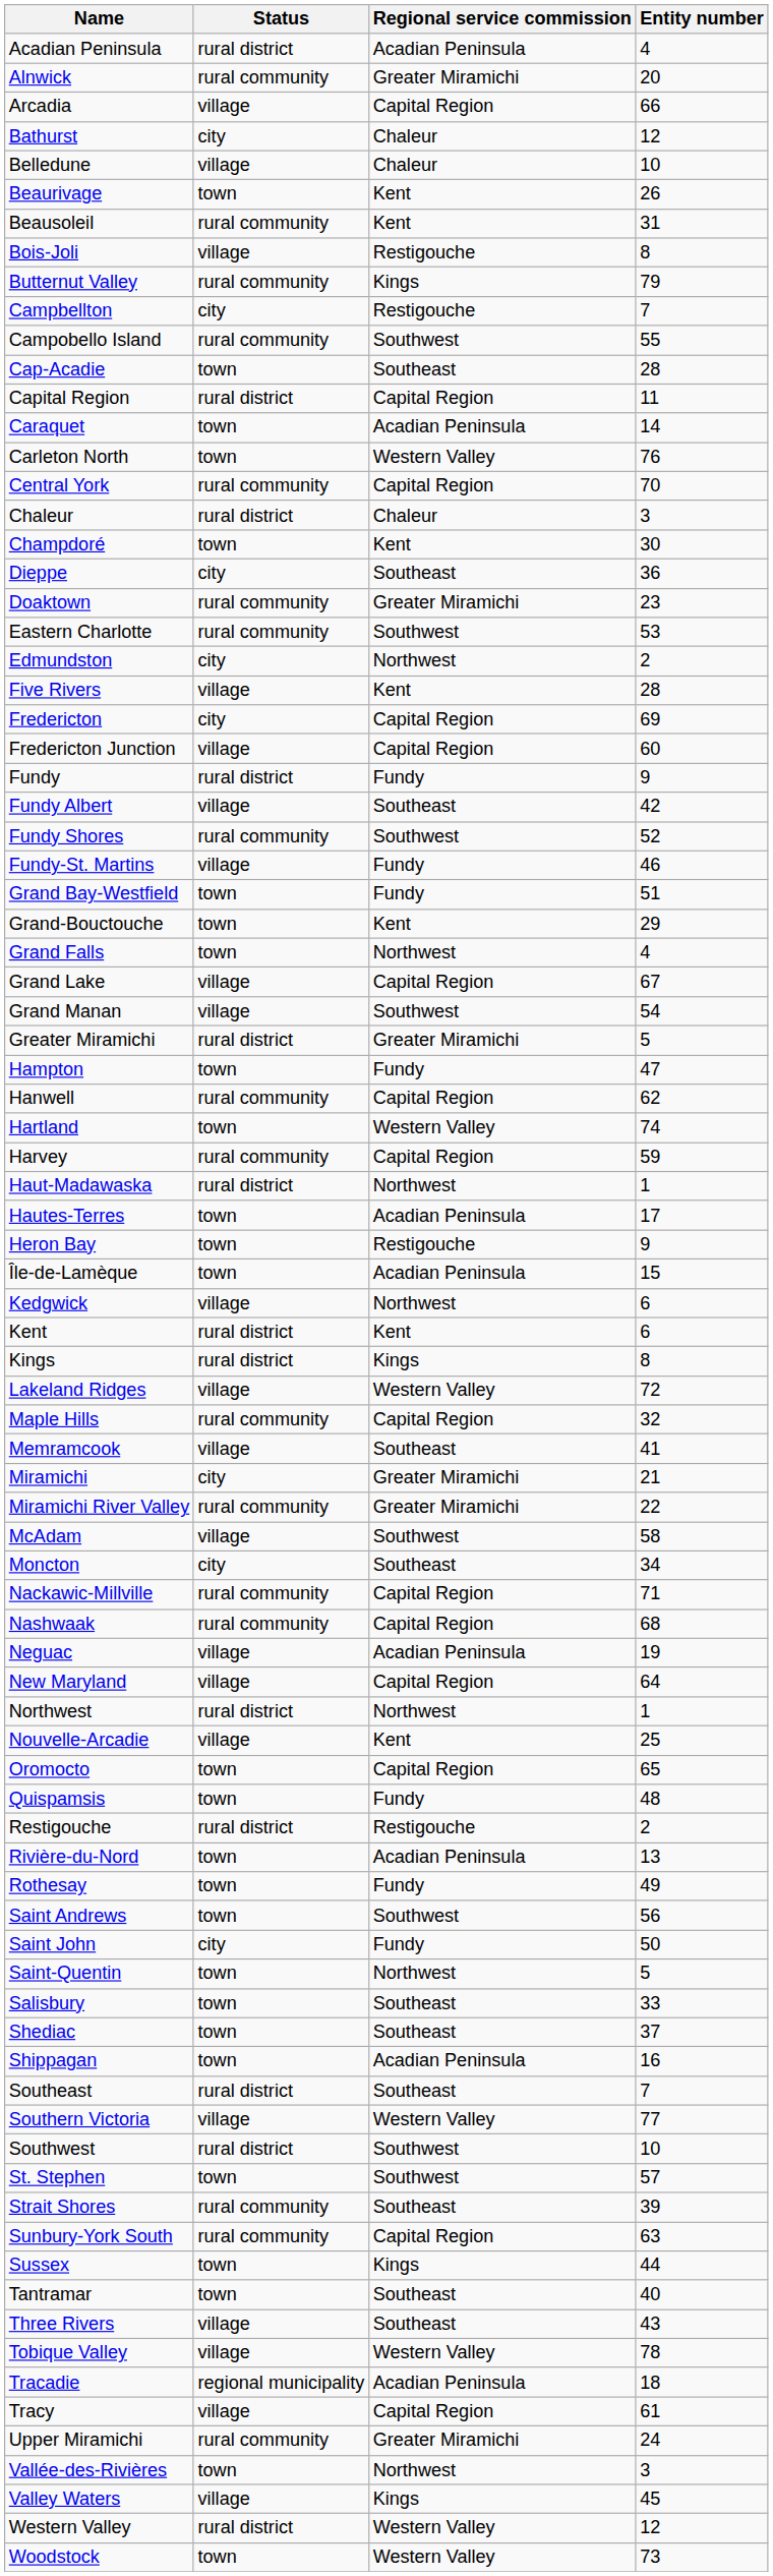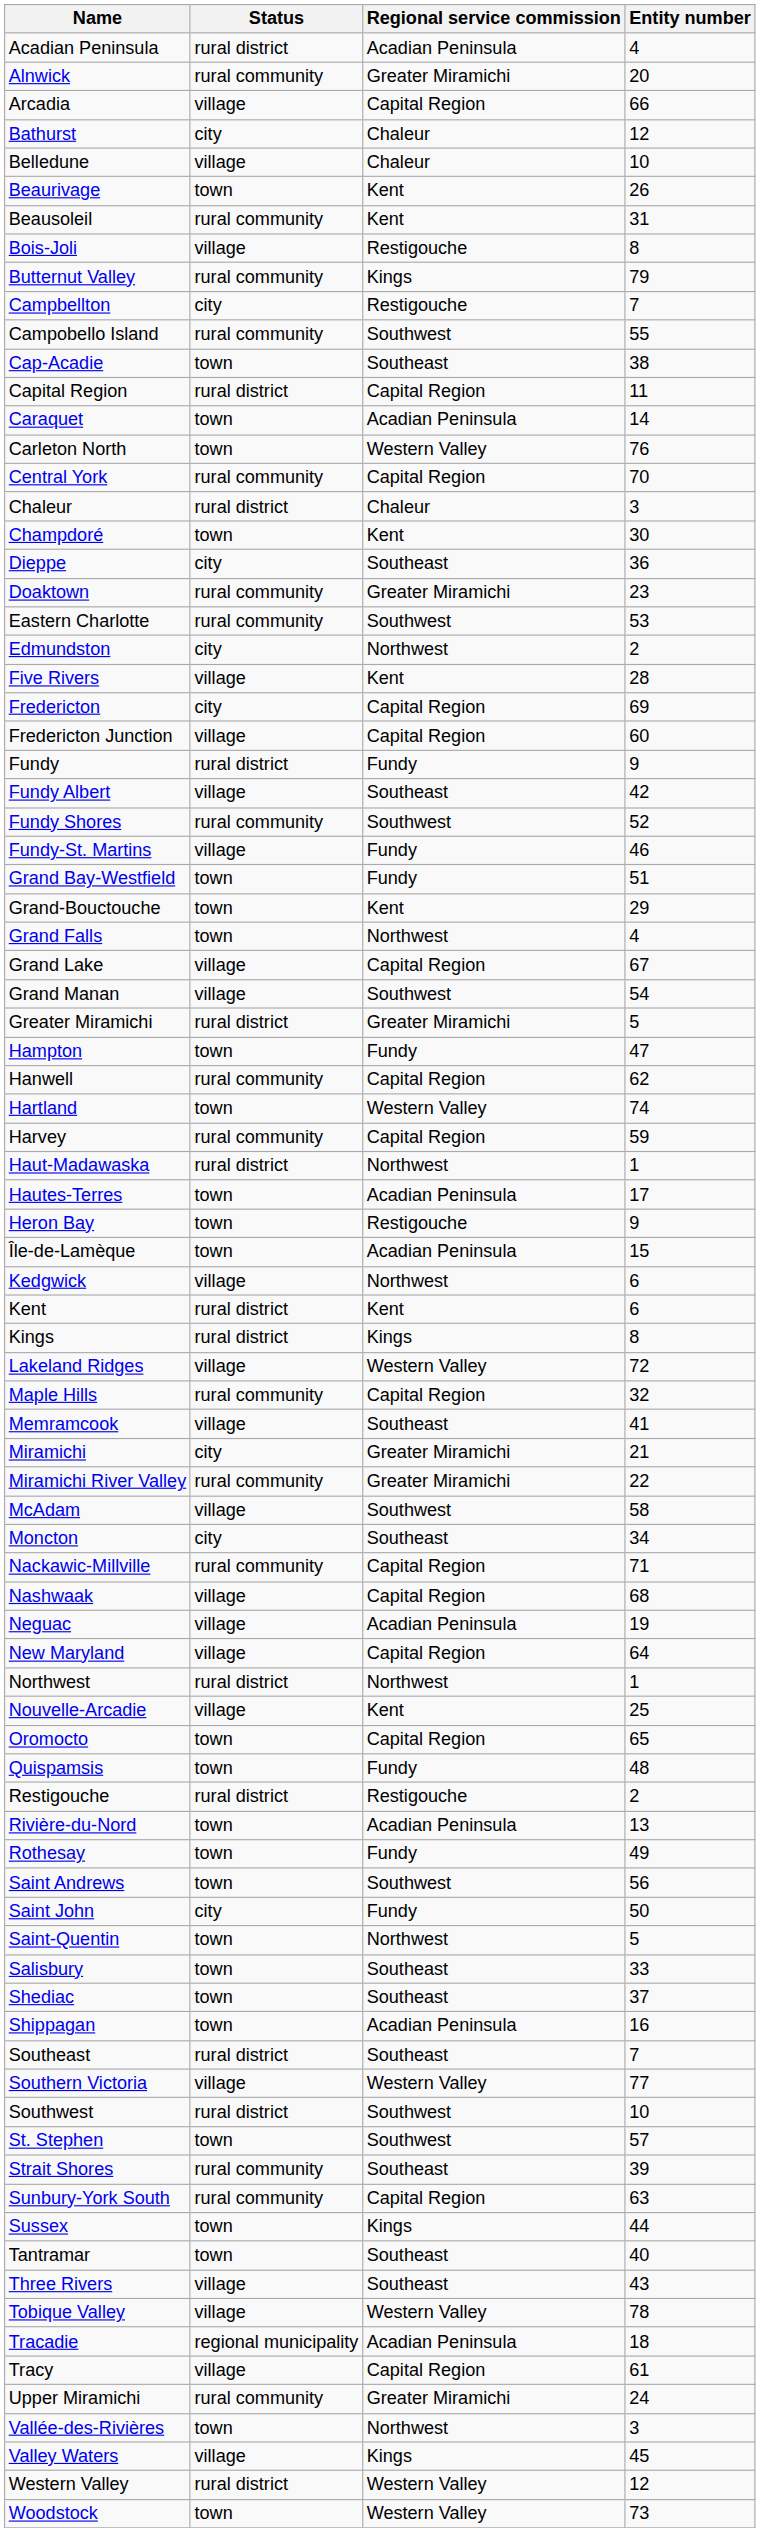Cap-Acadie | Entity number: 28 -> 38
Nashwaak | Status: rural community -> village
